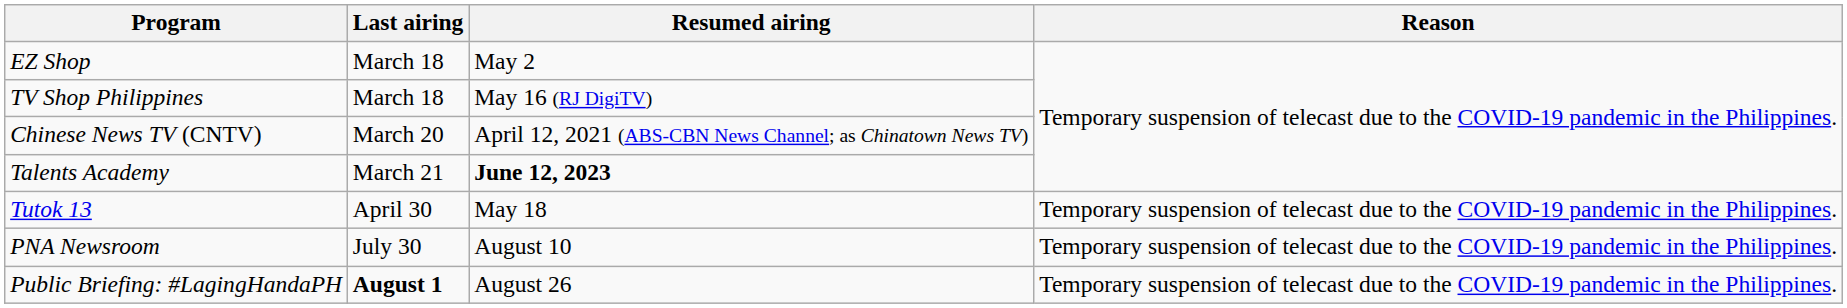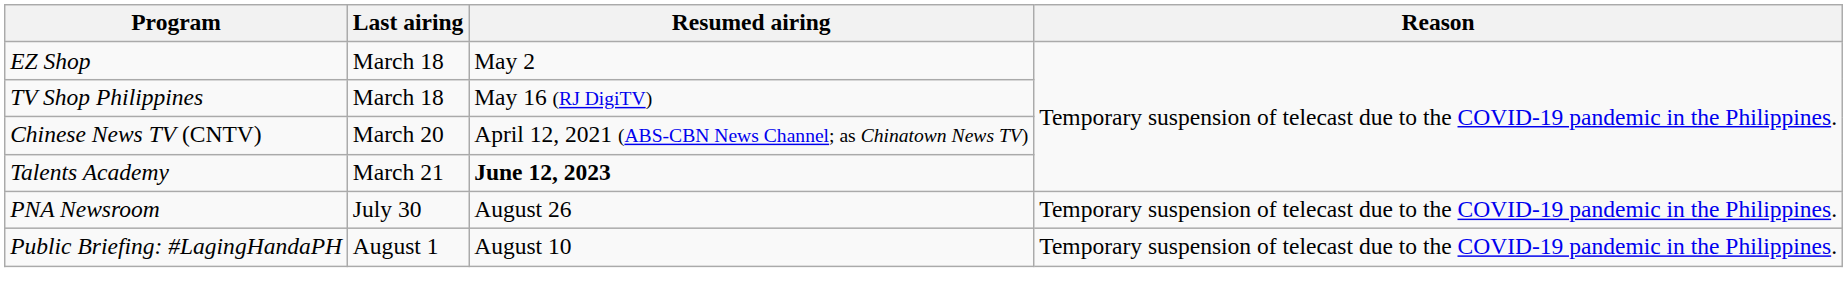- row: Tutok 13 | April 30 | May 18 | Temporary suspension of telecast due to the COVID-19 pandemic in the Philippines.
PNA Newsroom | Resumed airing: August 10 -> August 26
Public Briefing: #LagingHandaPH | Last airing: bold -> normal
Public Briefing: #LagingHandaPH | Resumed airing: August 26 -> August 10
